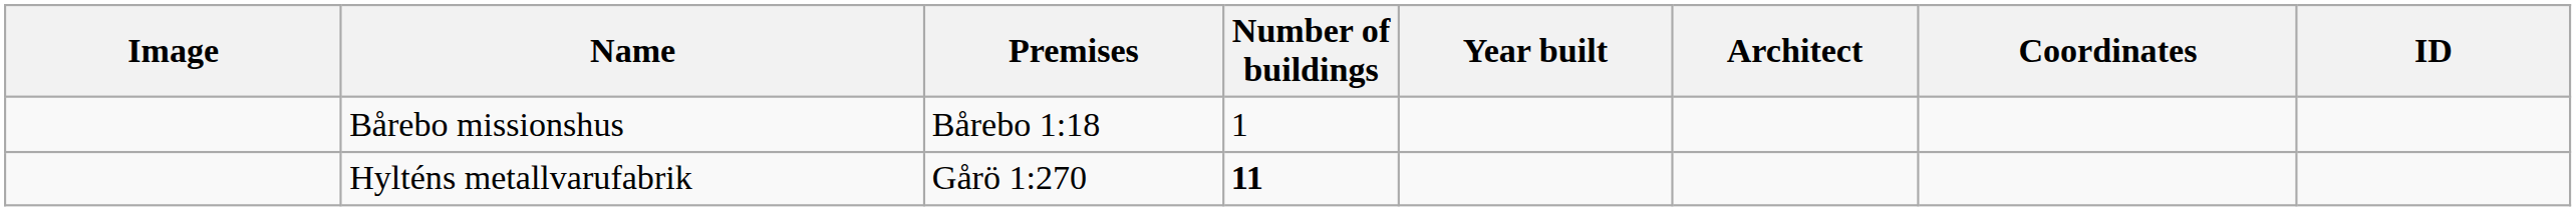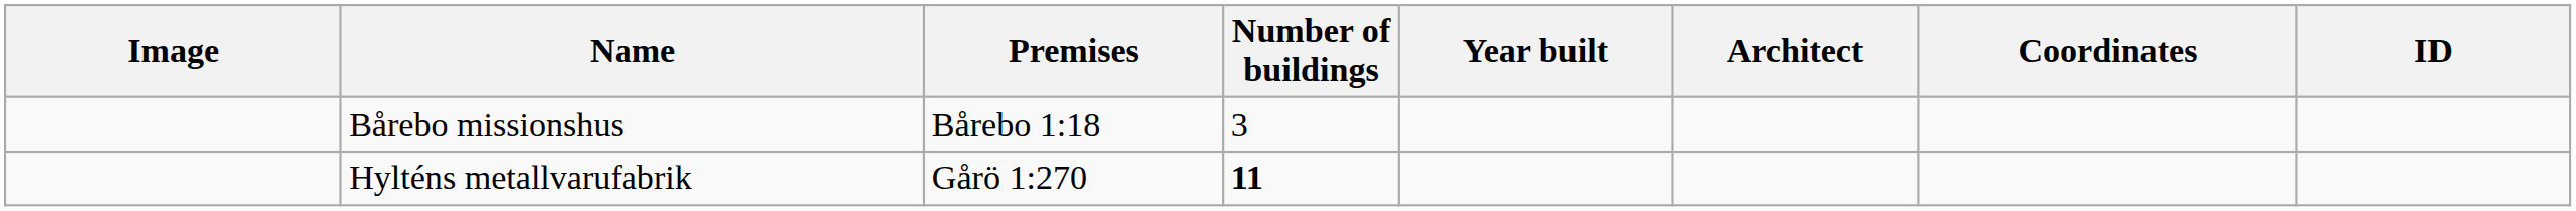Bårebo missionshus | Number of buildings: 1 -> 3
